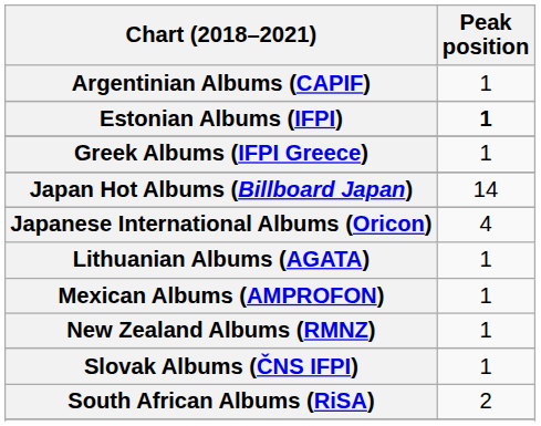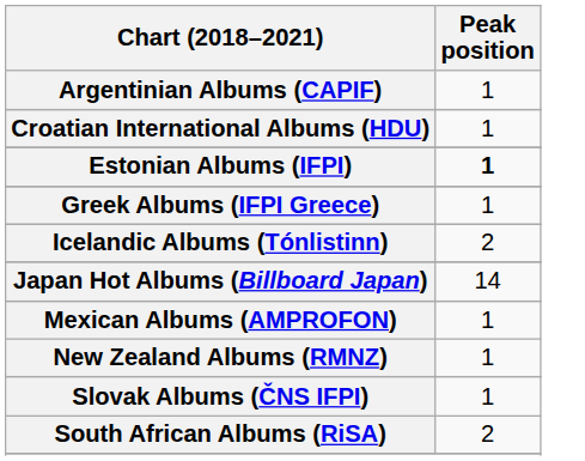+ row: Croatian International Albums (HDU) | 1
+ row: Icelandic Albums (Tónlistinn) | 2
- row: Japanese International Albums (Oricon) | 4
- row: Lithuanian Albums (AGATA) | 1
